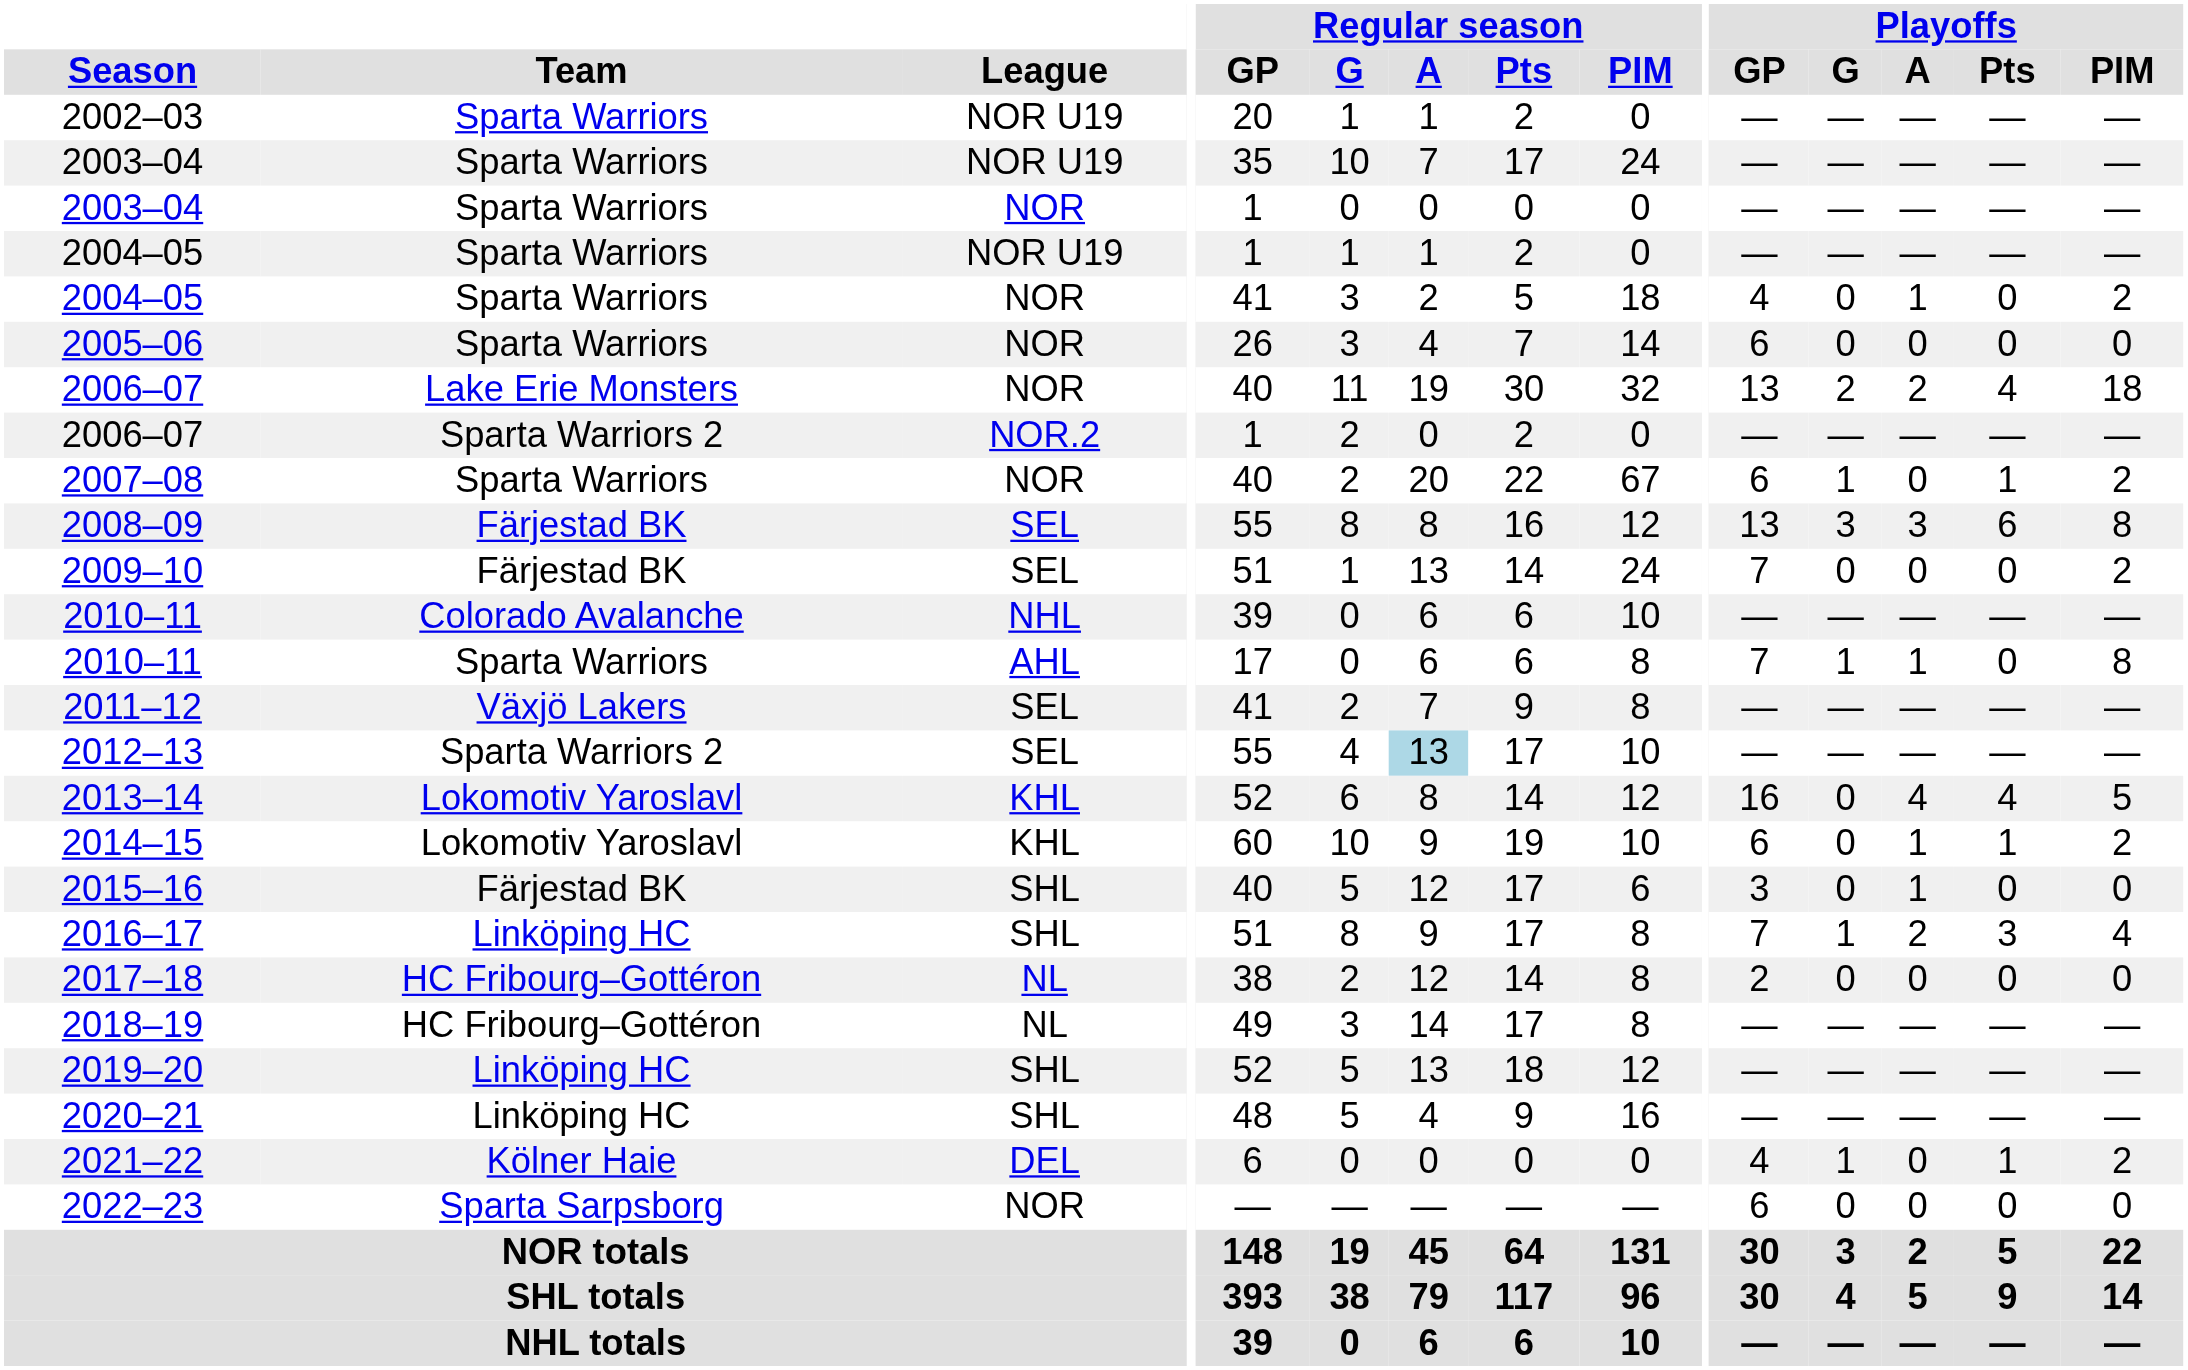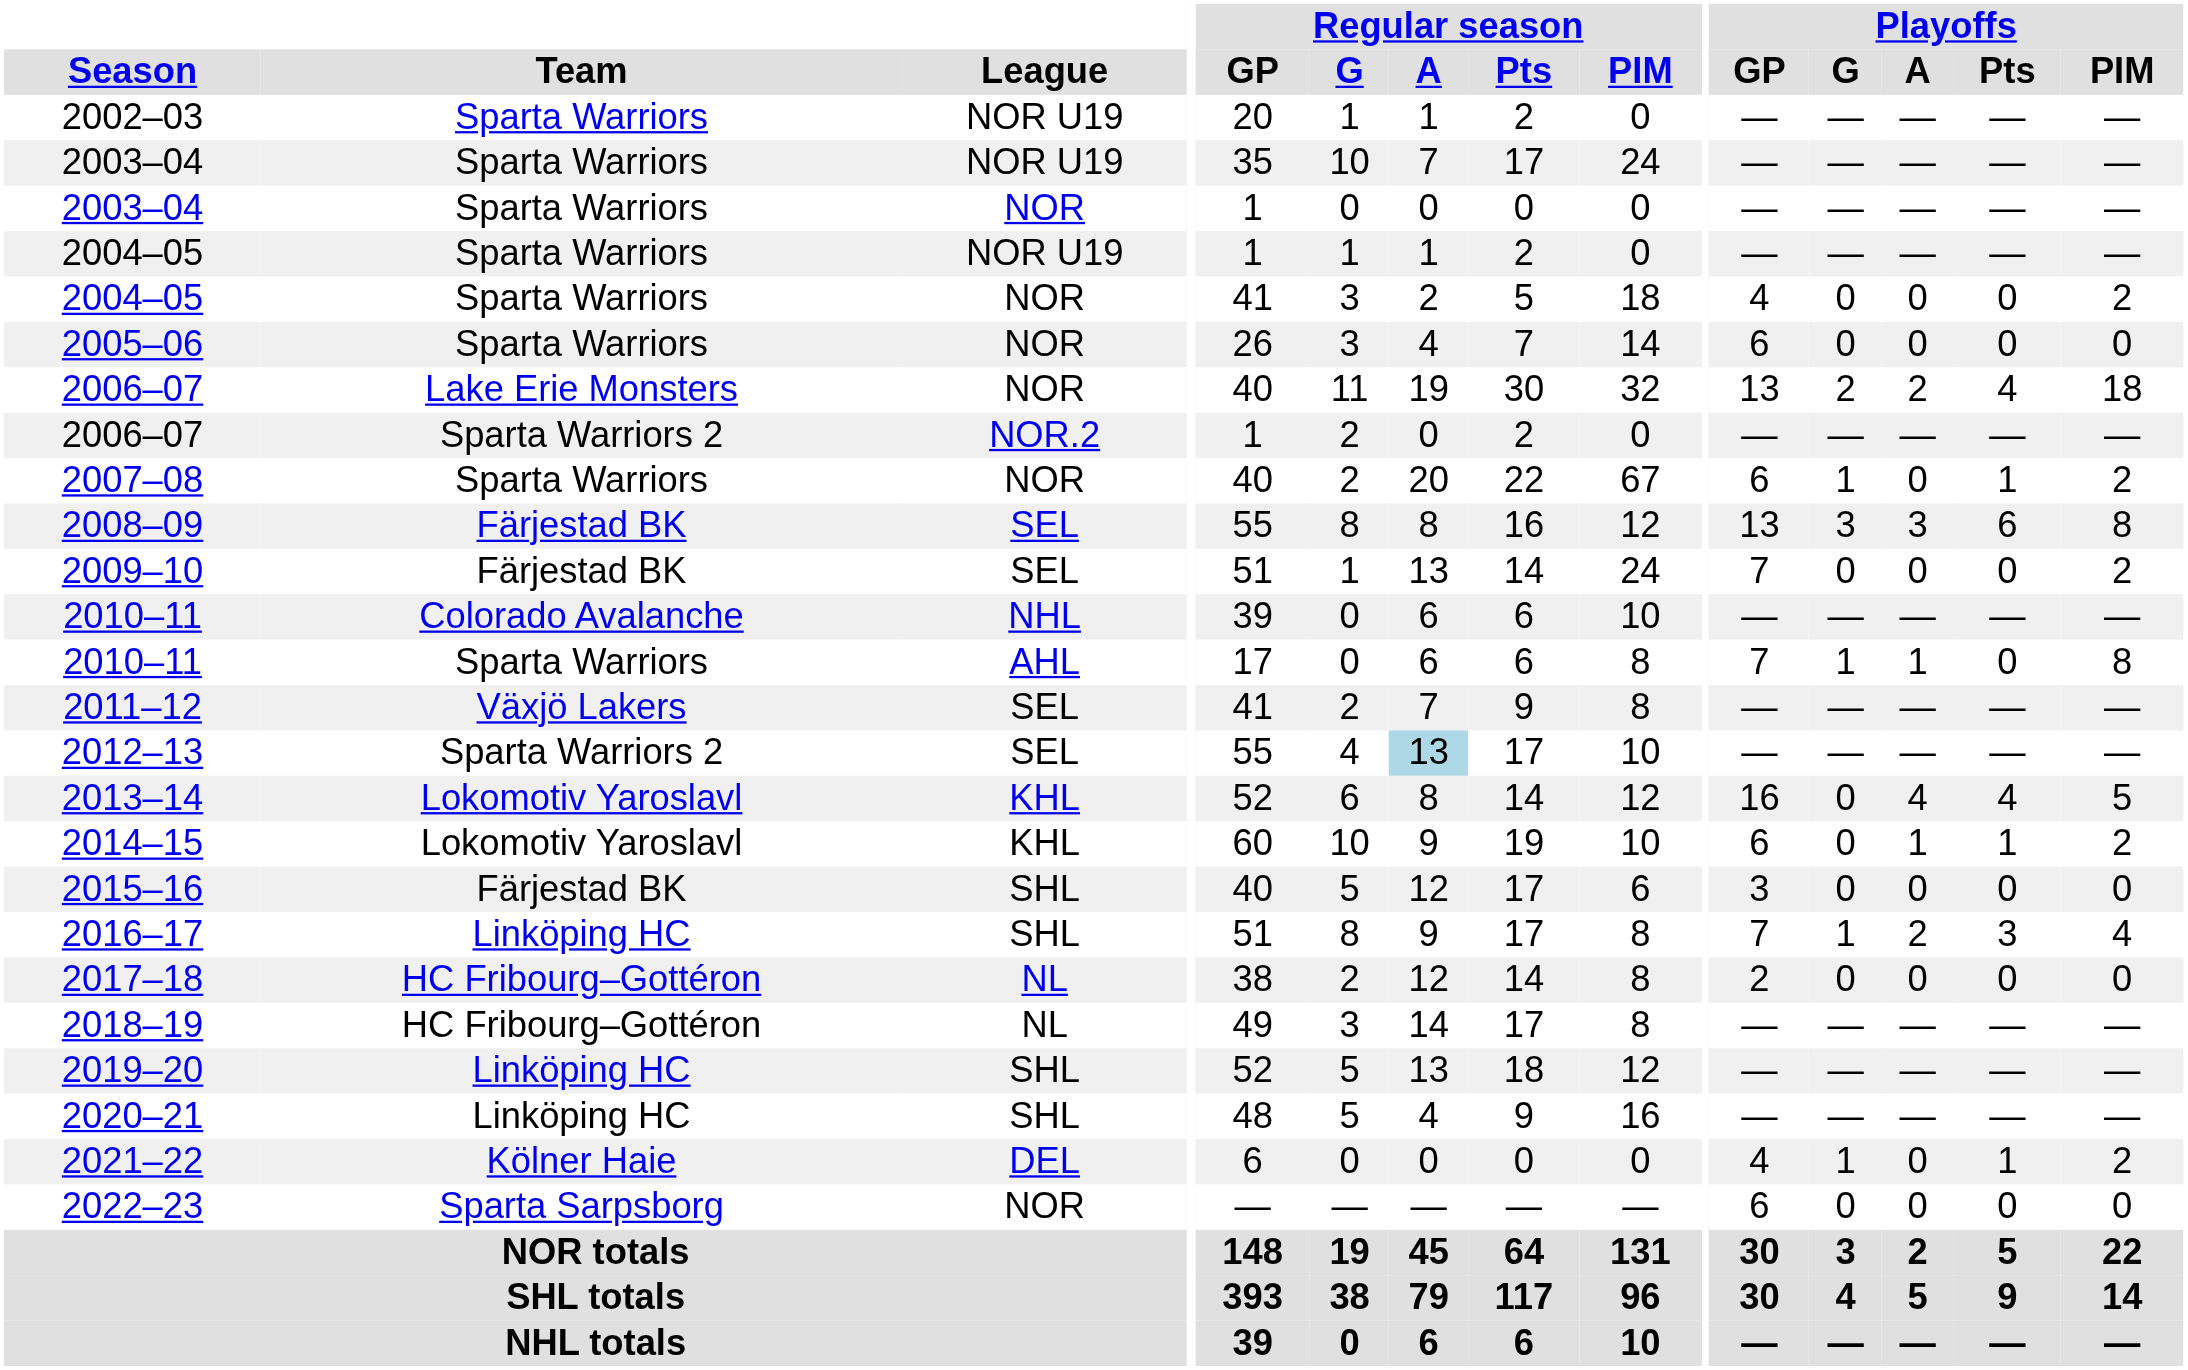2004–05 / NOR | Playoffs / A: 1 -> 0
2015–16 | Playoffs / A: 1 -> 0
